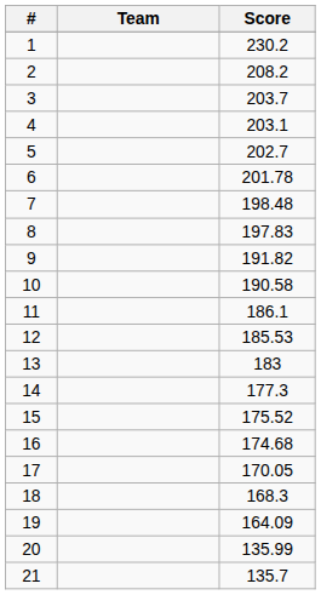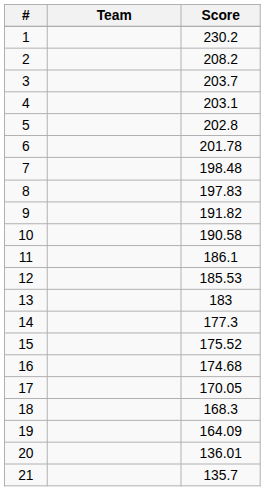5 | Score: 202.7 -> 202.8
20 | Score: 135.99 -> 136.01
